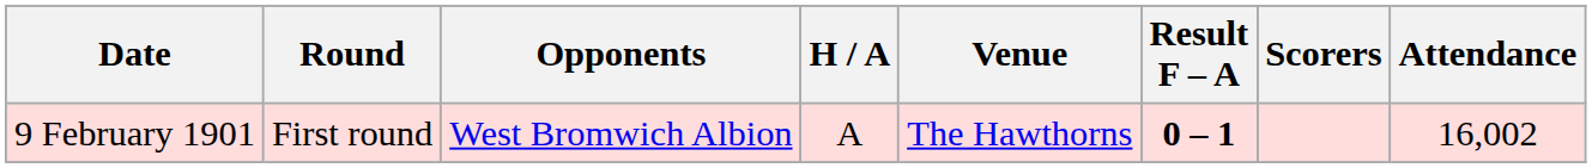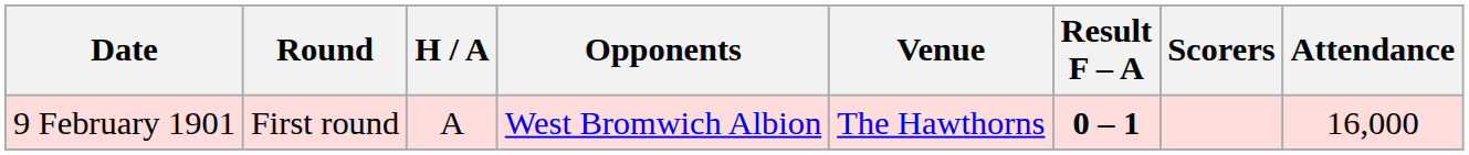columns swapped: Opponents <-> H / A
9 February 1901 | Attendance: 16,002 -> 16,000
